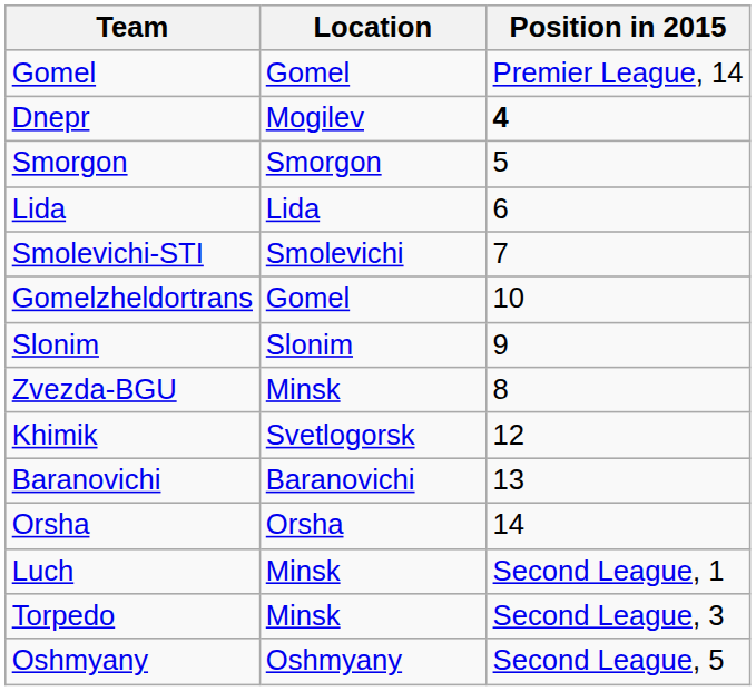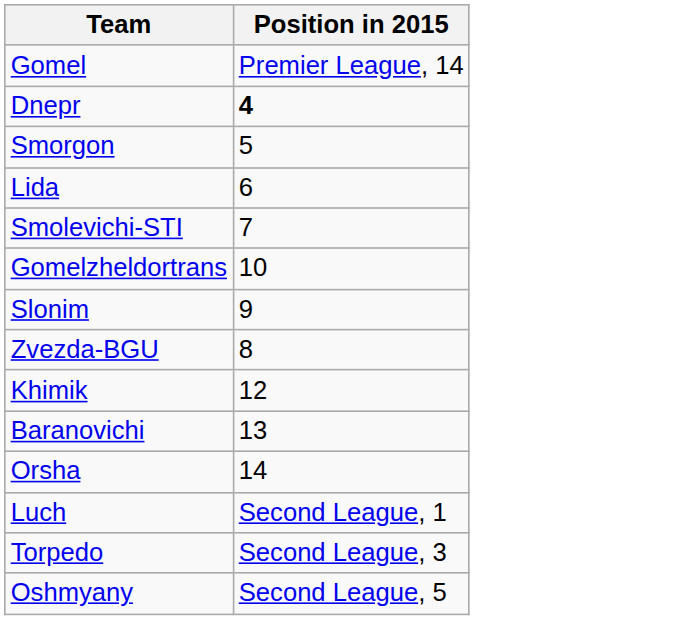- column: Location | Gomel | Mogilev | Smorgon | Lida | Smolevichi | Gomel | Slonim | Minsk | Svetlogorsk | Baranovichi | Orsha | Minsk | Minsk | Oshmyany
